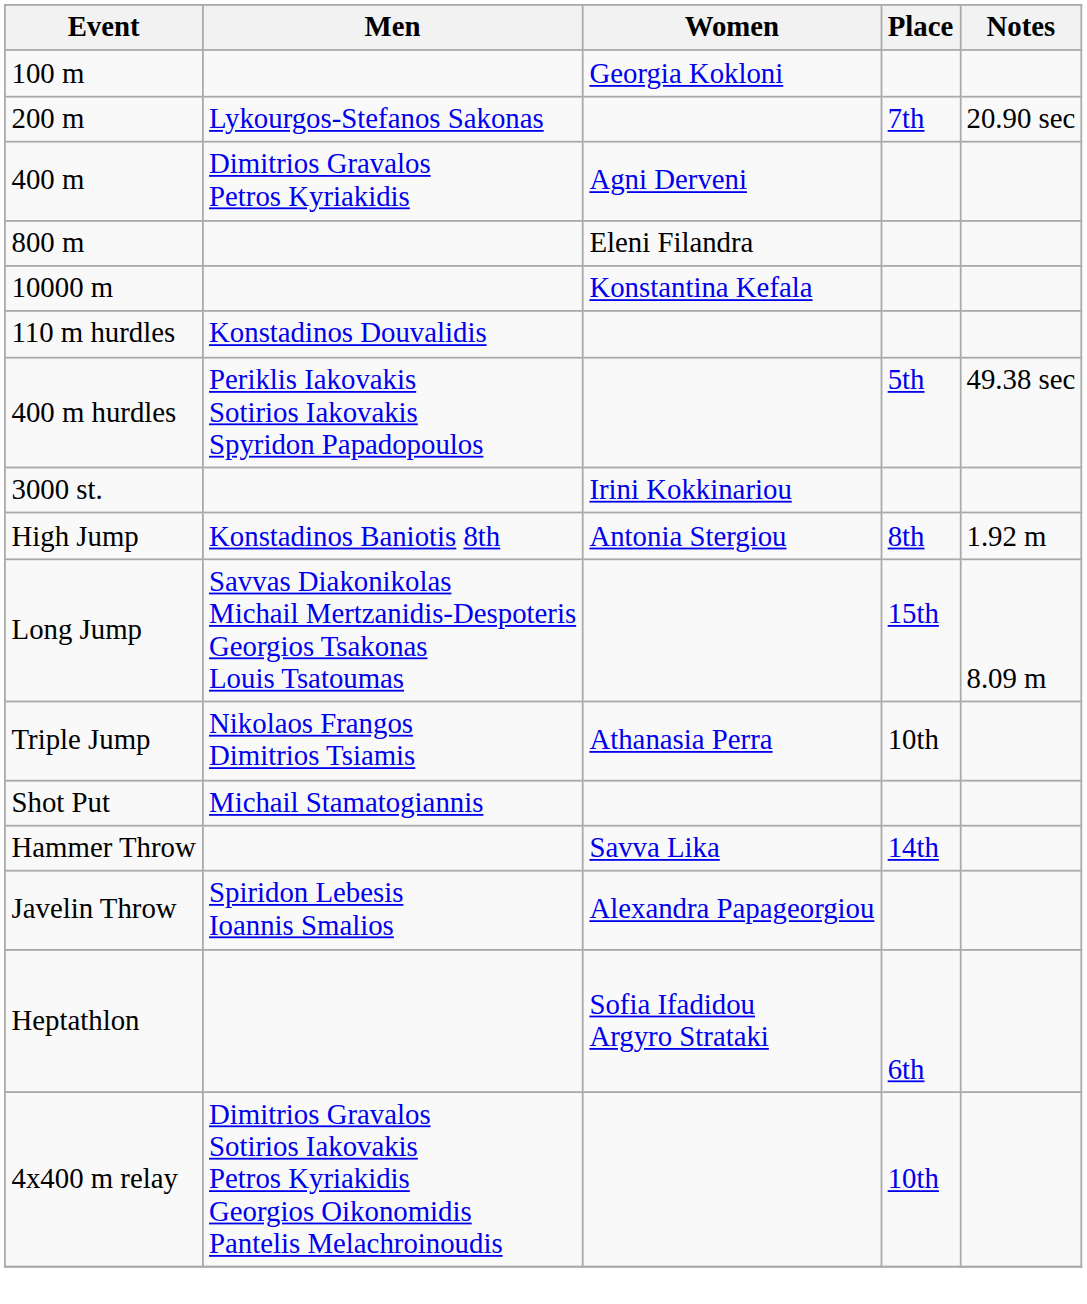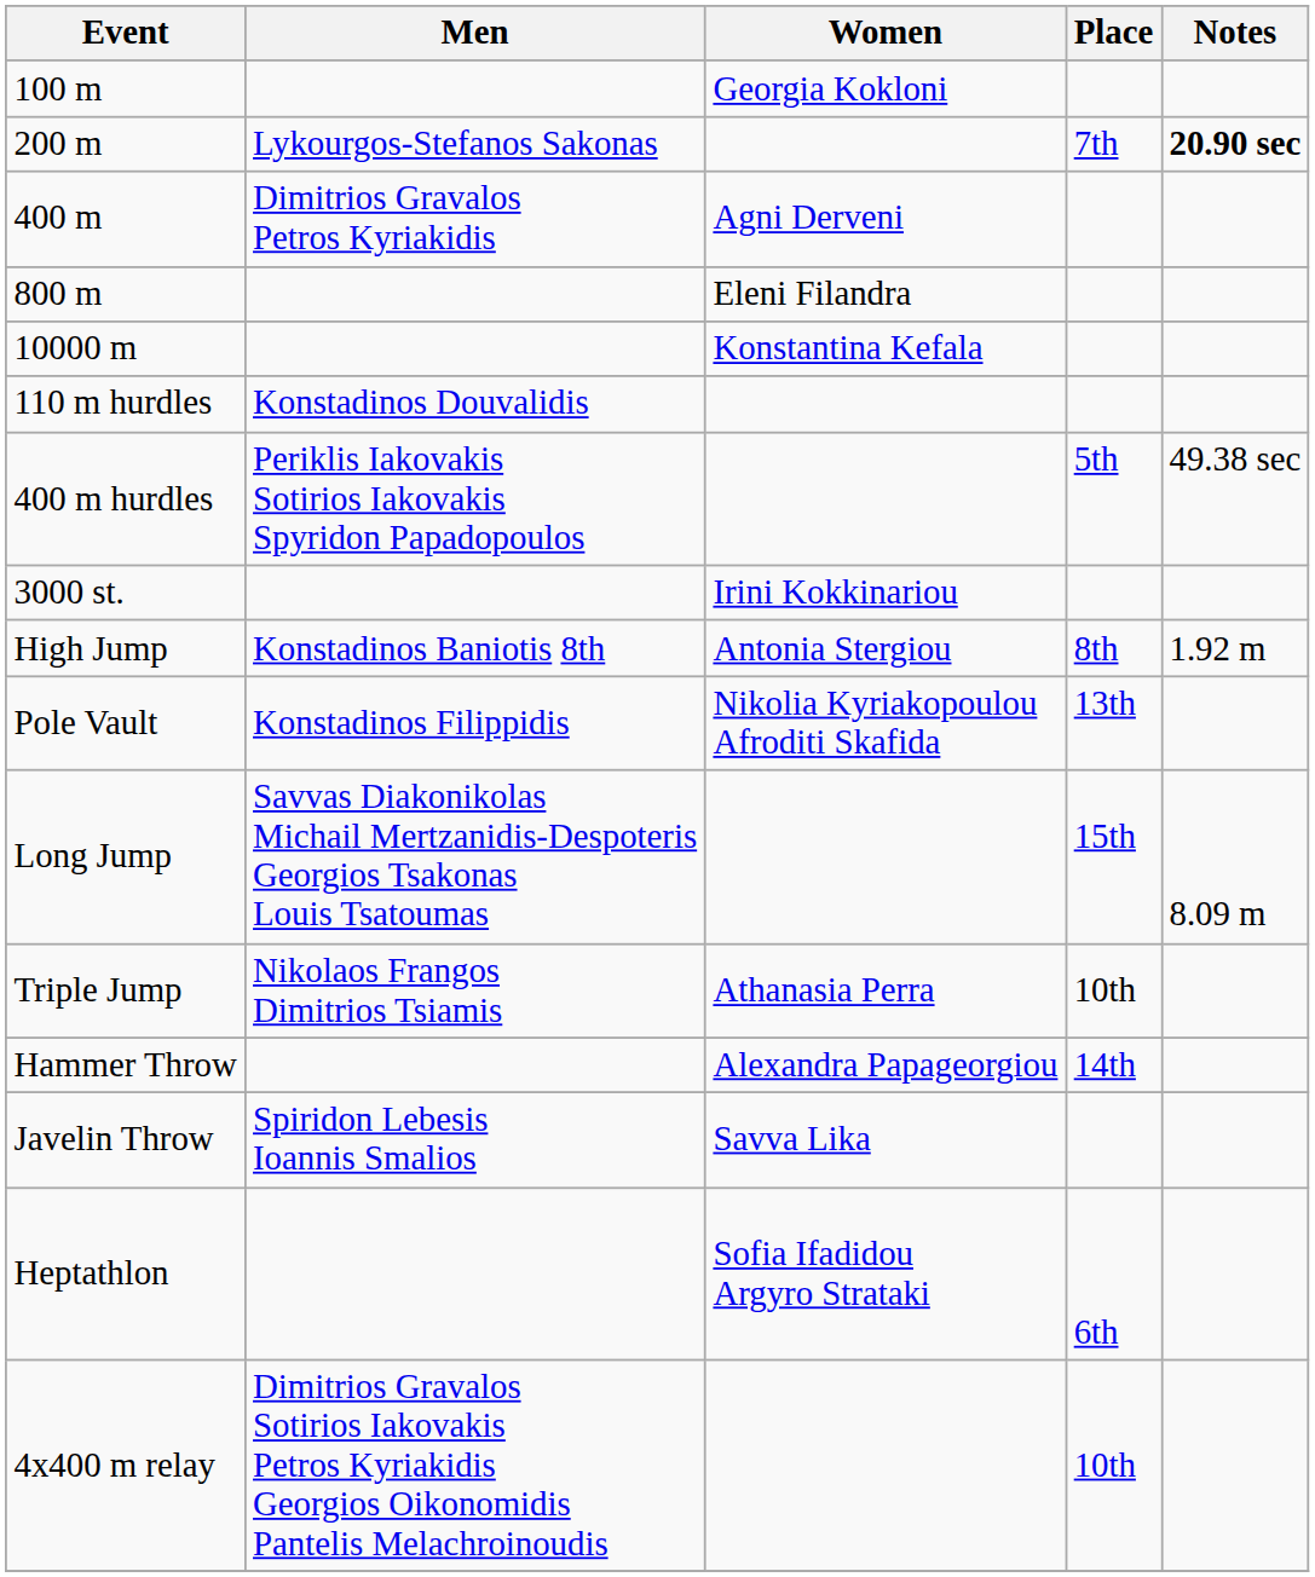200 m | Notes: normal -> bold
+ row: Pole Vault | Konstadinos Filippidis | Nikolia Kyriakopoulou Afroditi Skafida | 13th
- row: Shot Put | Michail Stamatogiannis
Hammer Throw | Women: Savva Lika -> Alexandra Papageorgiou
Javelin Throw | Women: Alexandra Papageorgiou -> Savva Lika
